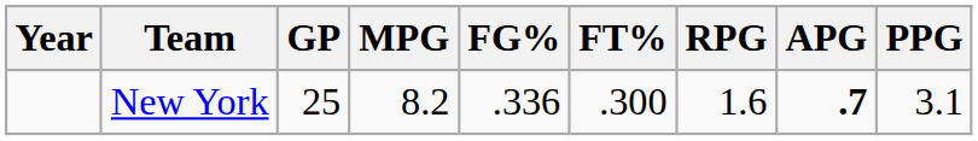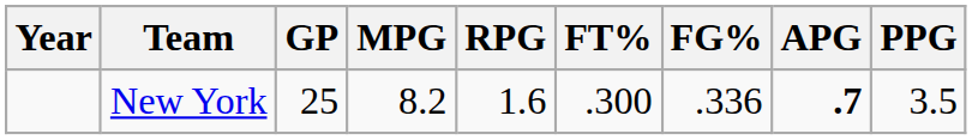columns swapped: FG% <-> RPG
New York | PPG: 3.1 -> 3.5
